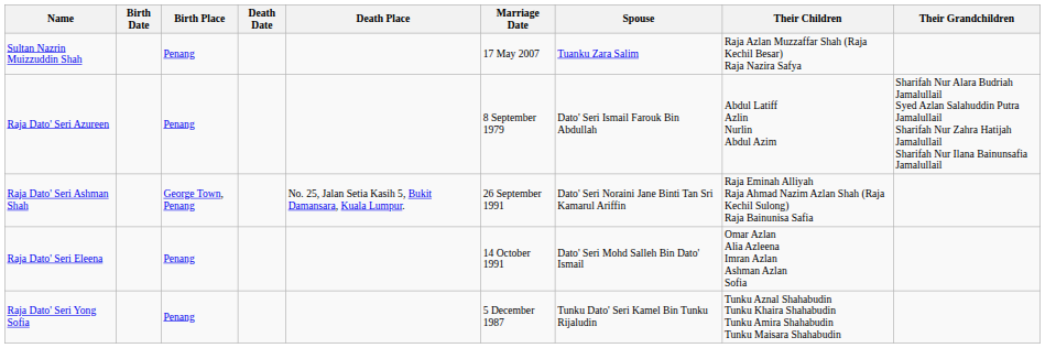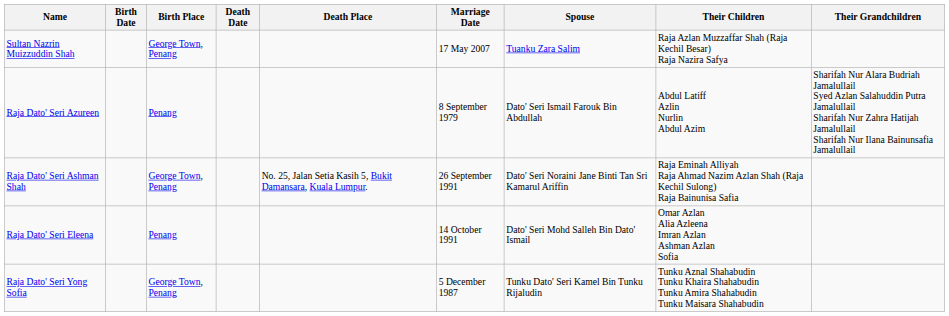Sultan Nazrin Muizzuddin Shah | Birth Place: Penang -> George Town, Penang
Raja Dato' Seri Yong Sofia | Birth Place: Penang -> George Town, Penang
